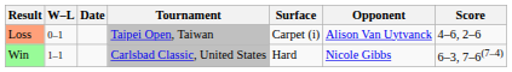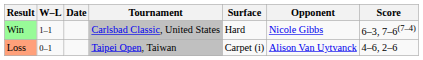rows swapped: Loss <-> Win
